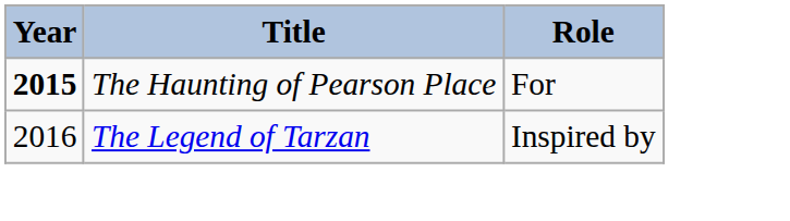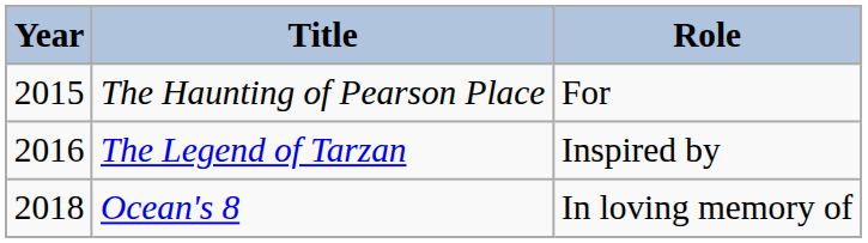The Haunting of Pearson Place | Year: bold -> normal
+ row: 2018 | Ocean's 8 | In loving memory of
